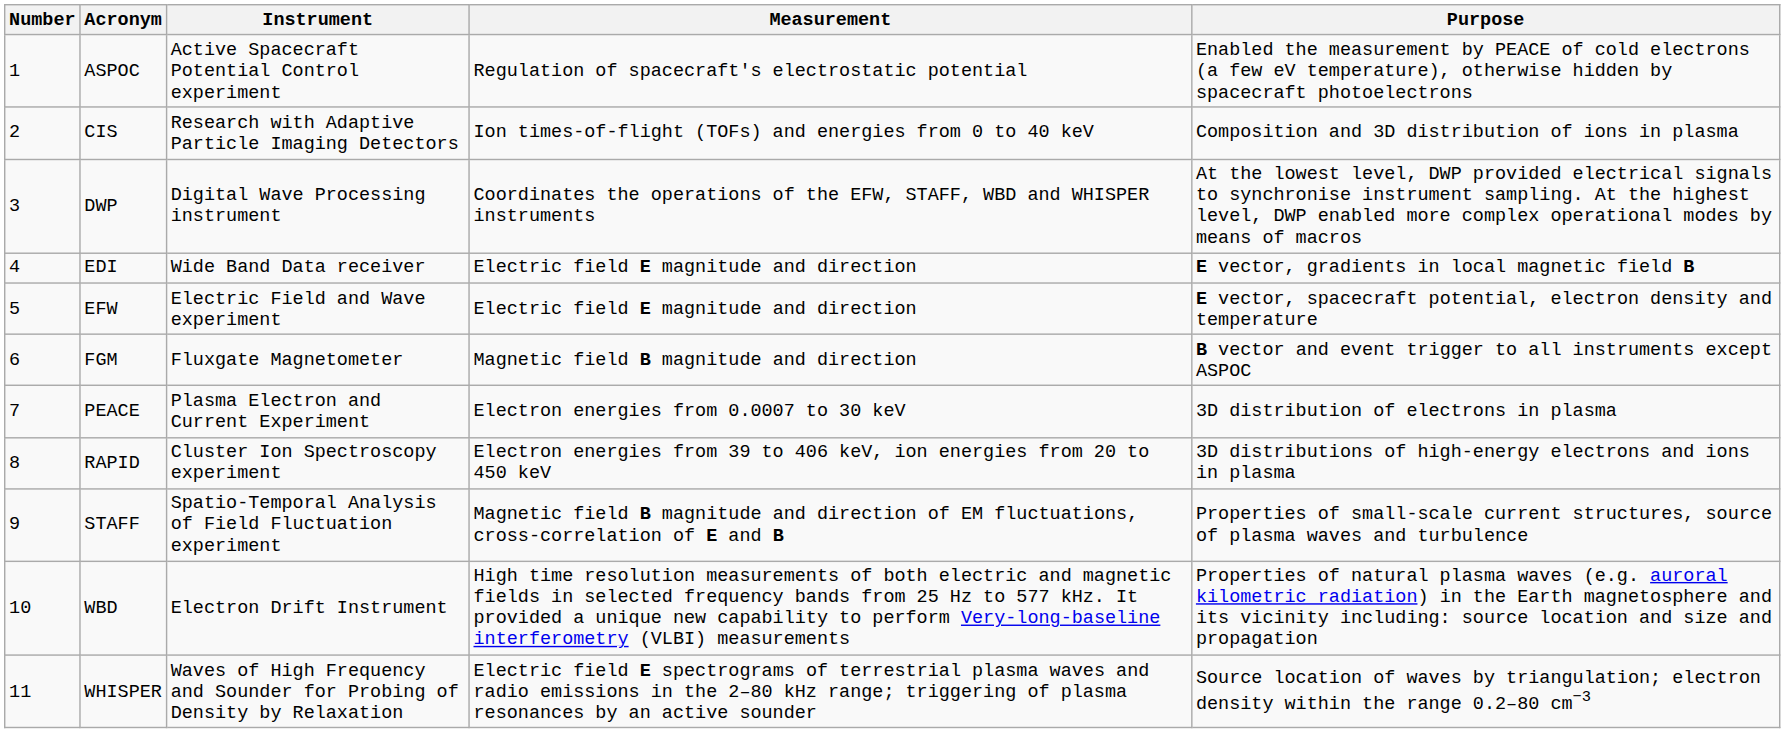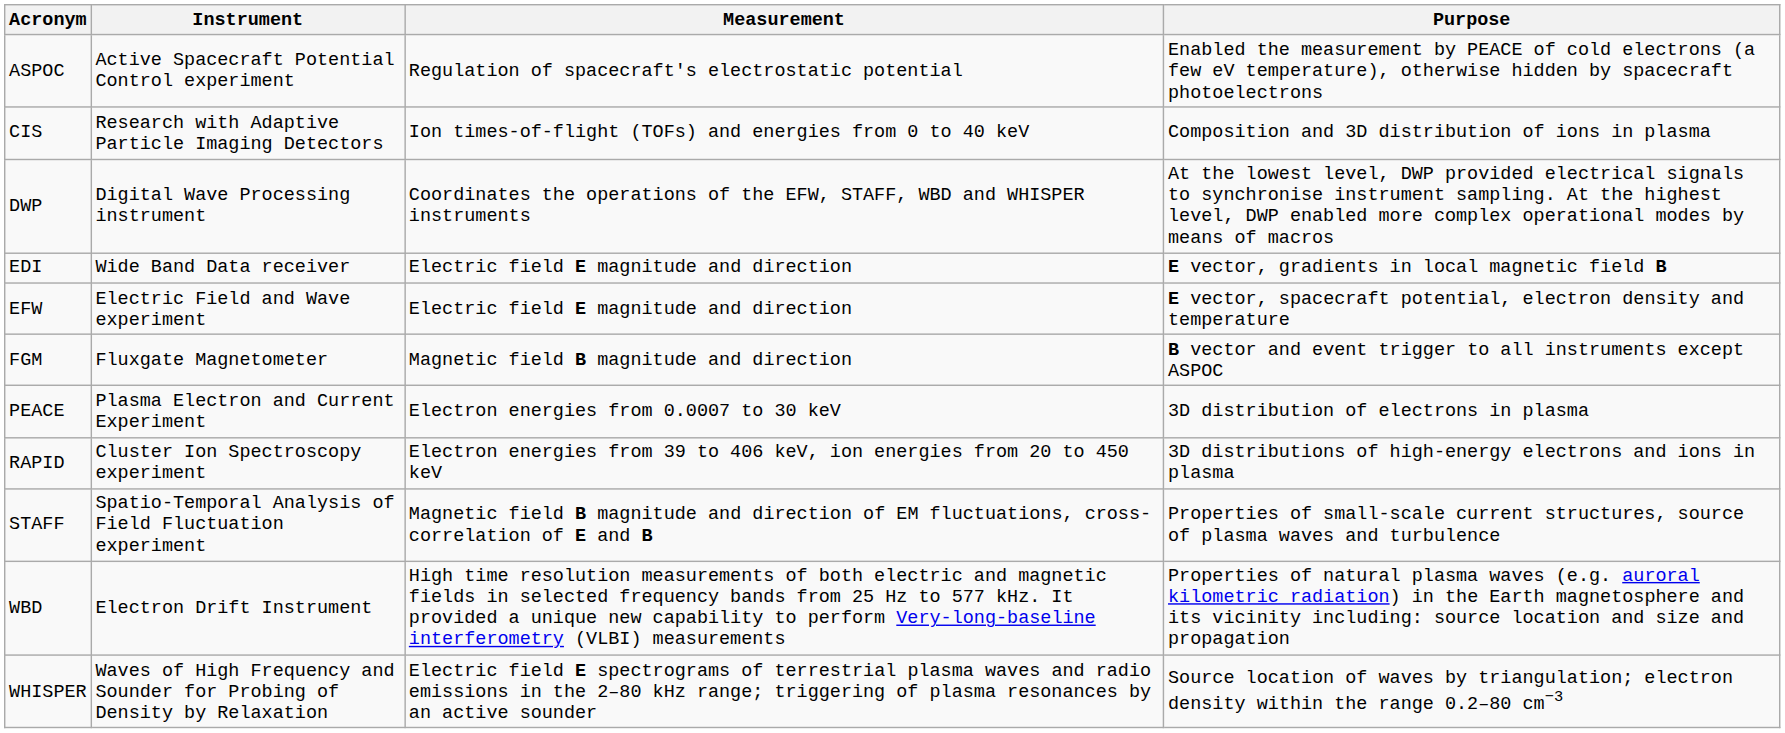- column: Number | 1 | 2 | 3 | 4 | 5 | 6 | 7 | 8 | 9 | 10 | 11
